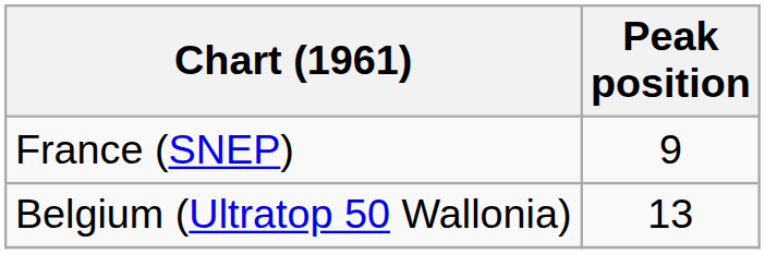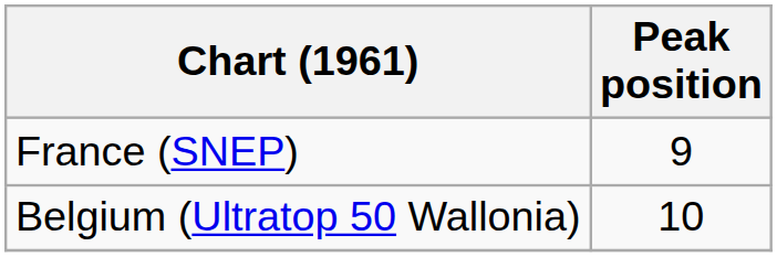Belgium (Ultratop 50 Wallonia) | Peak position: 13 -> 10
